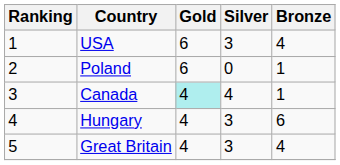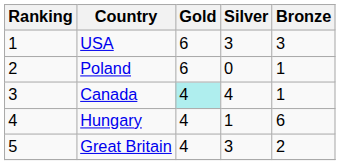USA | Bronze: 4 -> 3
Hungary | Silver: 3 -> 1
Great Britain | Bronze: 4 -> 2
